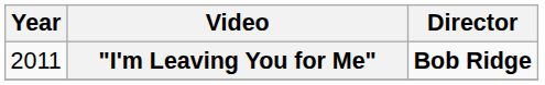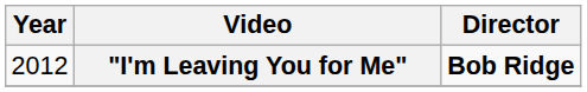"I'm Leaving You for Me" | Year: 2011 -> 2012
